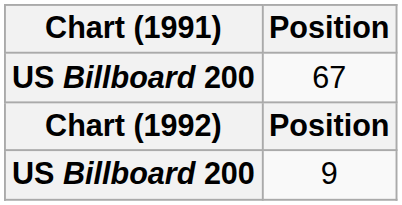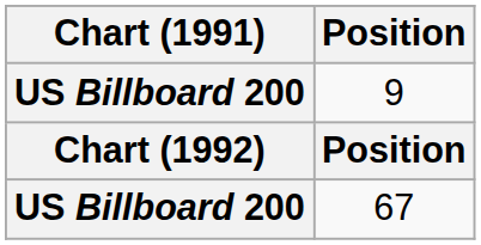rows swapped: 9 <-> 67
